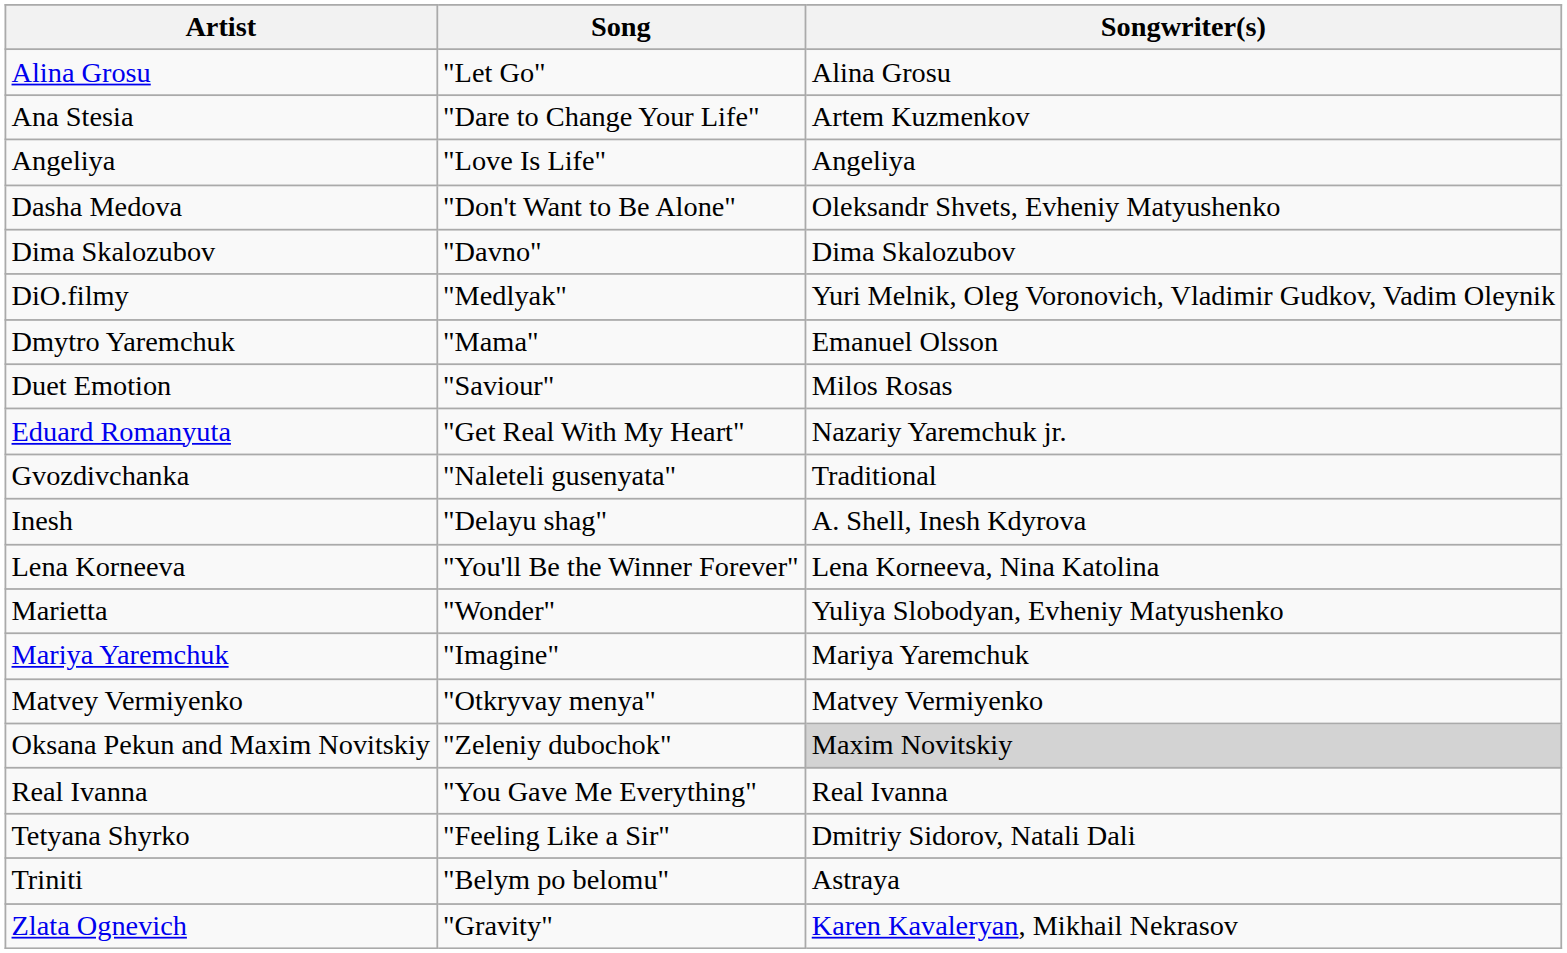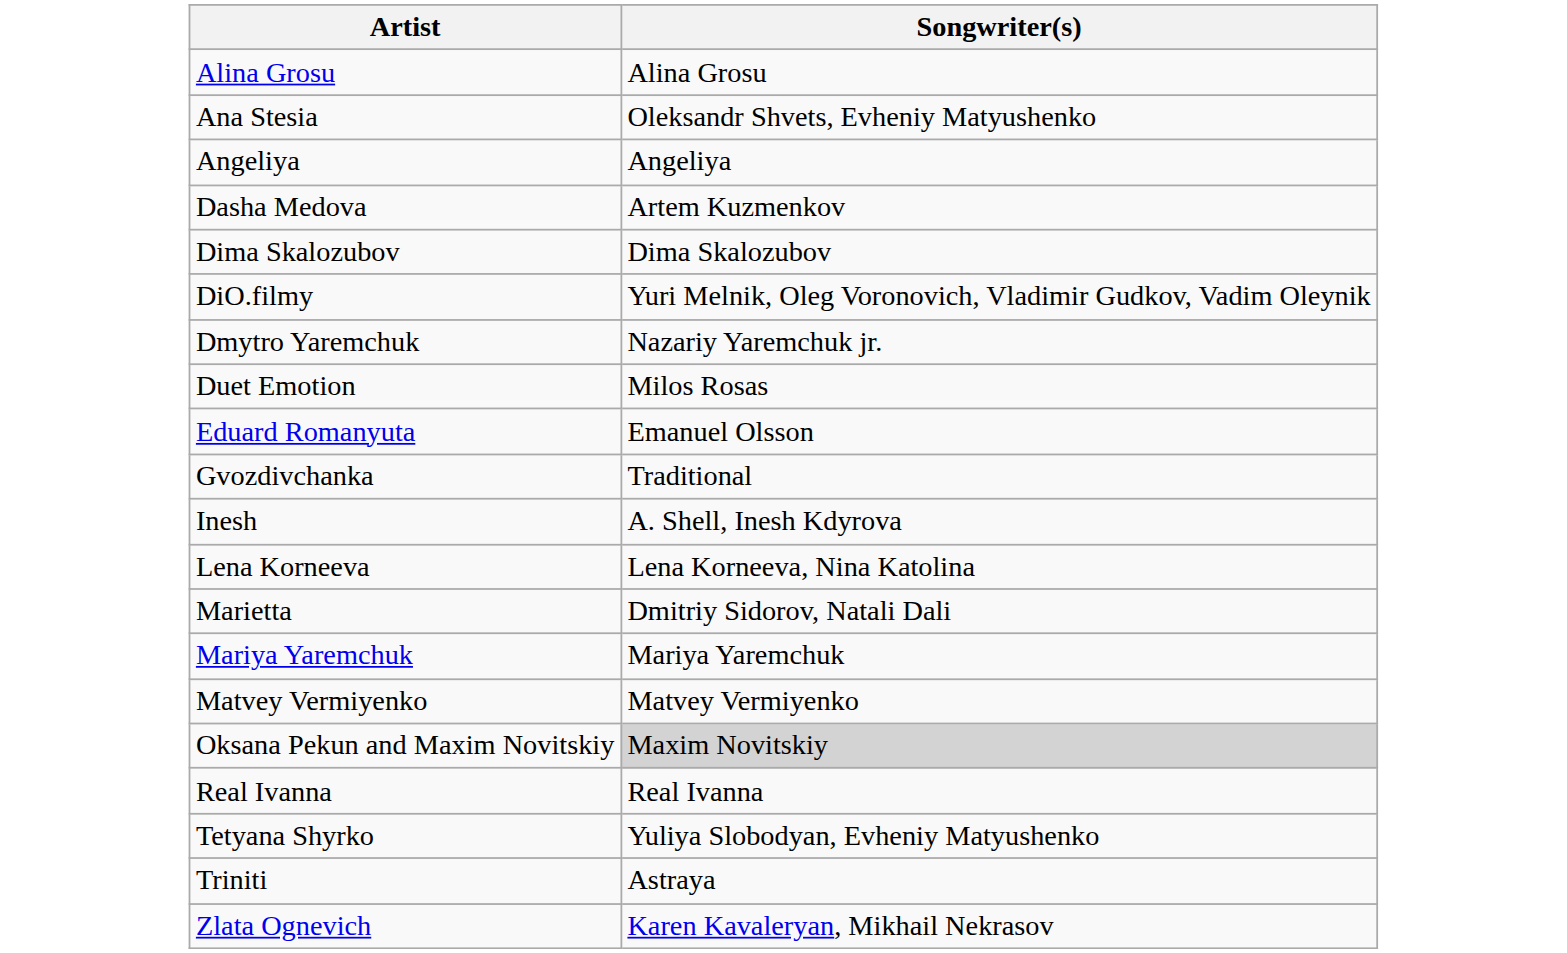- column: Song | "Let Go" | "Dare to Change Your Life" | "Love Is Life" | "Don't Want to Be Alone" | "Davno" | "Medlyak" | "Mama" | "Saviour" | "Get Real With My Heart" | "Naleteli gusenyata" | "Delayu shag" | "You'll Be the Winner Forever" | "Wonder" | "Imagine" | "Otkryvay menya" | "Zeleniy dubochok" | "You Gave Me Everything" | "Feeling Like a Sir" | "Belym po belomu" | "Gravity"
Ana Stesia | Songwriter(s): Artem Kuzmenkov -> Oleksandr Shvets, Evheniy Matyushenko
Dasha Medova | Songwriter(s): Oleksandr Shvets, Evheniy Matyushenko -> Artem Kuzmenkov
Dmytro Yaremchuk | Songwriter(s): Emanuel Olsson -> Nazariy Yaremchuk jr.
Eduard Romanyuta | Songwriter(s): Nazariy Yaremchuk jr. -> Emanuel Olsson
Marietta | Songwriter(s): Yuliya Slobodyan, Evheniy Matyushenko -> Dmitriy Sidorov, Natali Dali
Tetyana Shyrko | Songwriter(s): Dmitriy Sidorov, Natali Dali -> Yuliya Slobodyan, Evheniy Matyushenko
